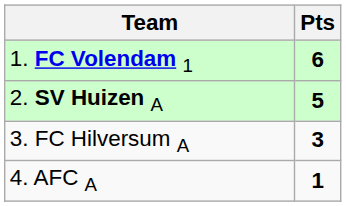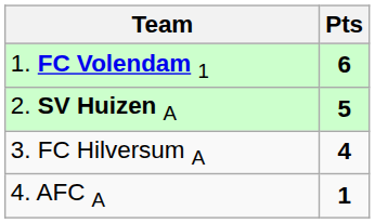3. FC Hilversum A | Pts: 3 -> 4
